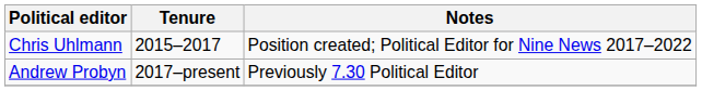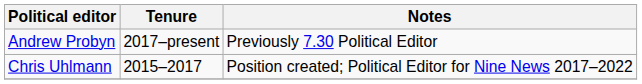rows swapped: Chris Uhlmann <-> Andrew Probyn
